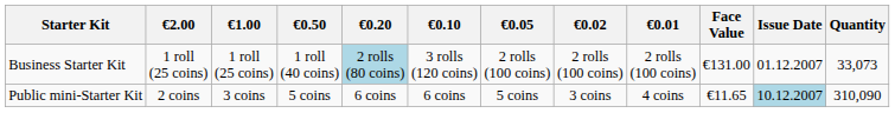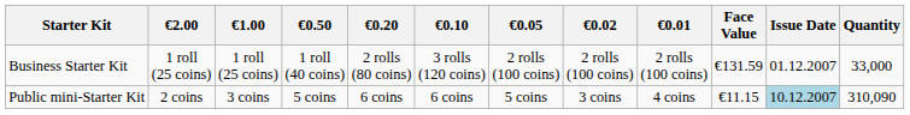Business Starter Kit | €0.20: lightblue background -> no background
Business Starter Kit | Face Value: €131.00 -> €131.59
Business Starter Kit | Quantity: 33,073 -> 33,000
Public mini-Starter Kit | Face Value: €11.65 -> €11.15
